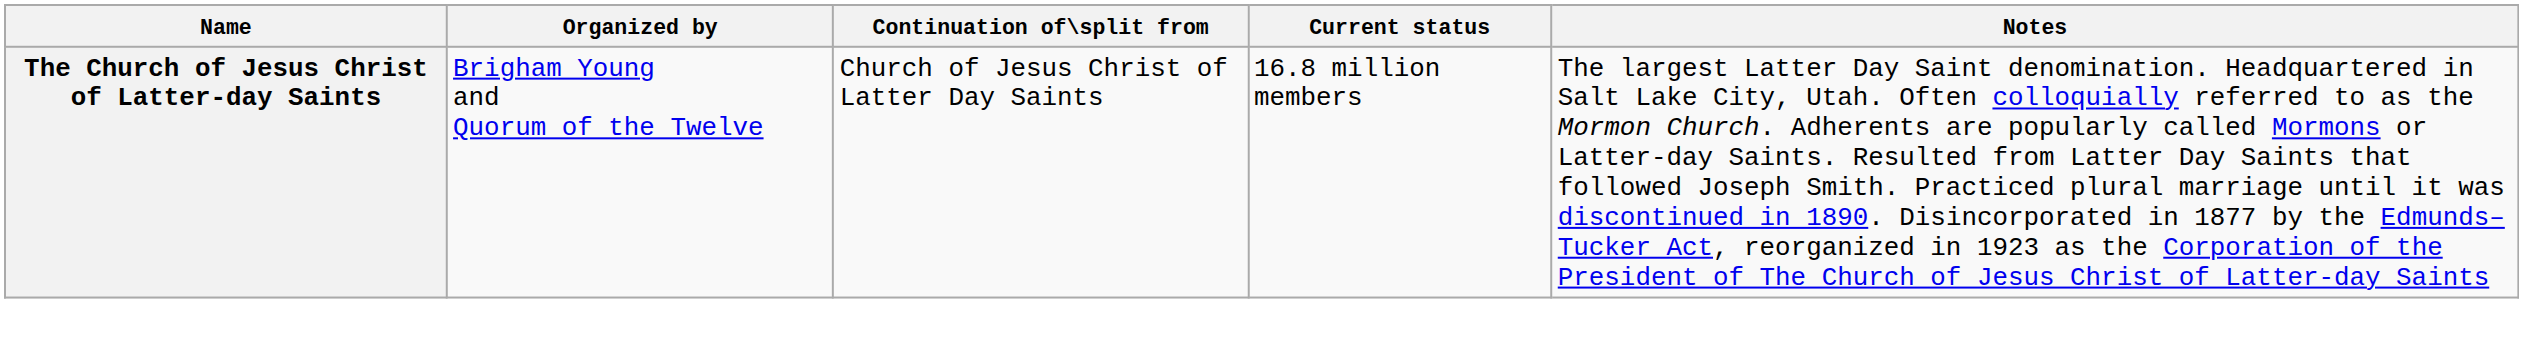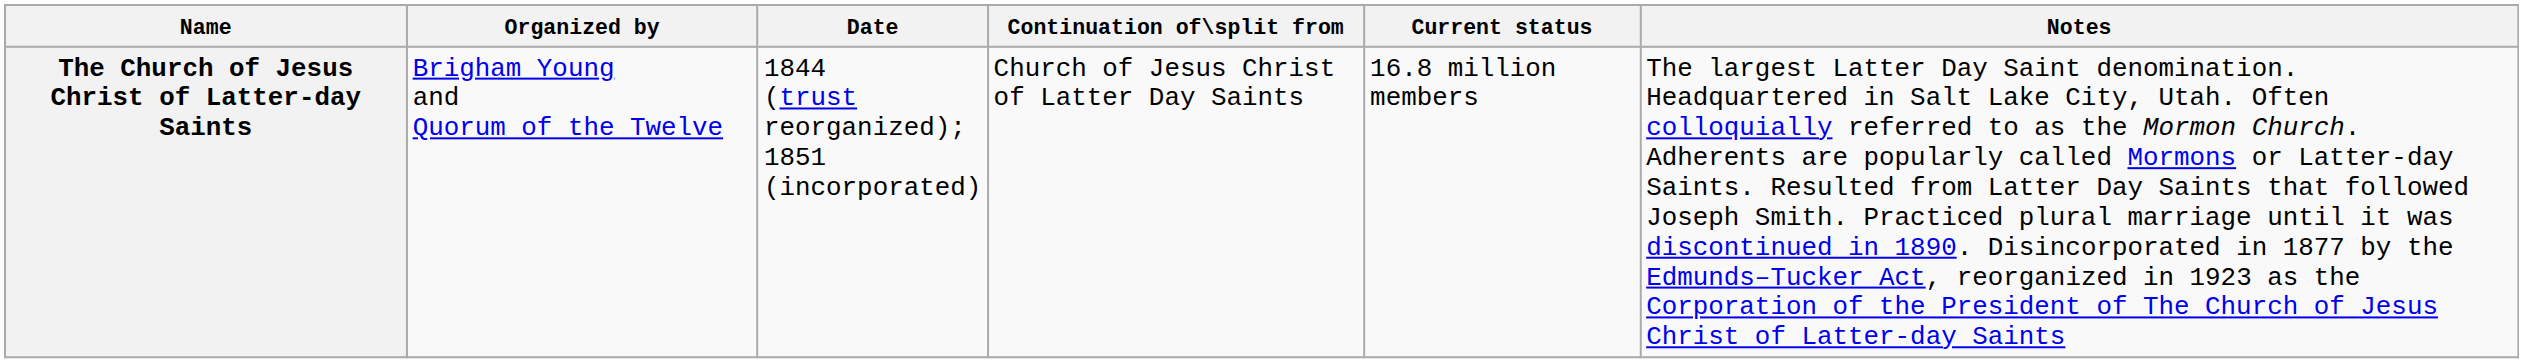+ column: Date | 1844 (trust reorganized); 1851 (incorporated)
